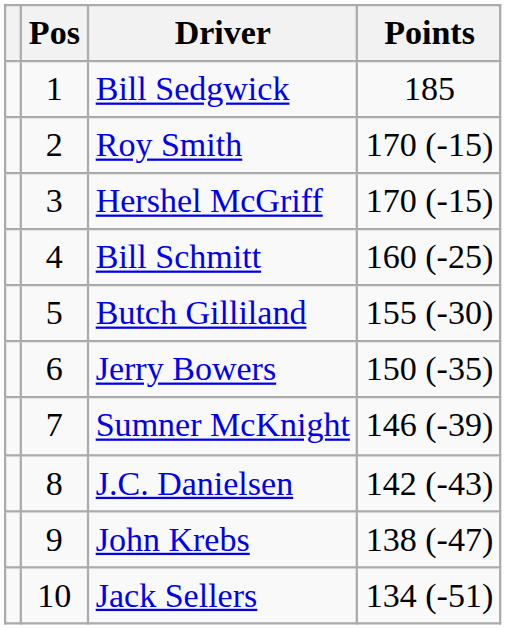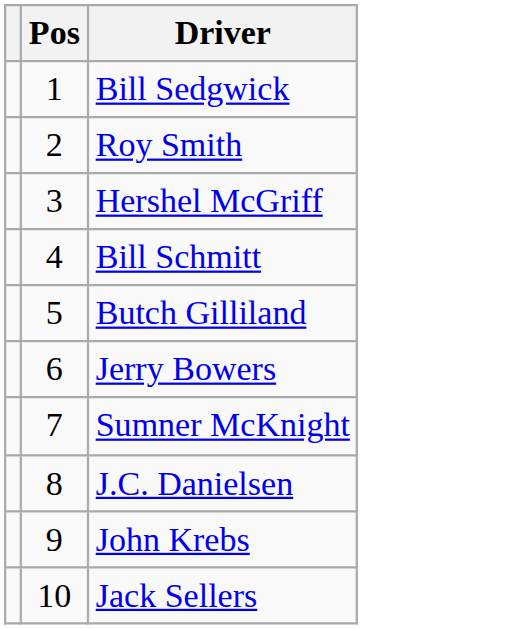- column: Points | 185 | 170 (-15) | 170 (-15) | 160 (-25) | 155 (-30) | 150 (-35) | 146 (-39) | 142 (-43) | 138 (-47) | 134 (-51)
